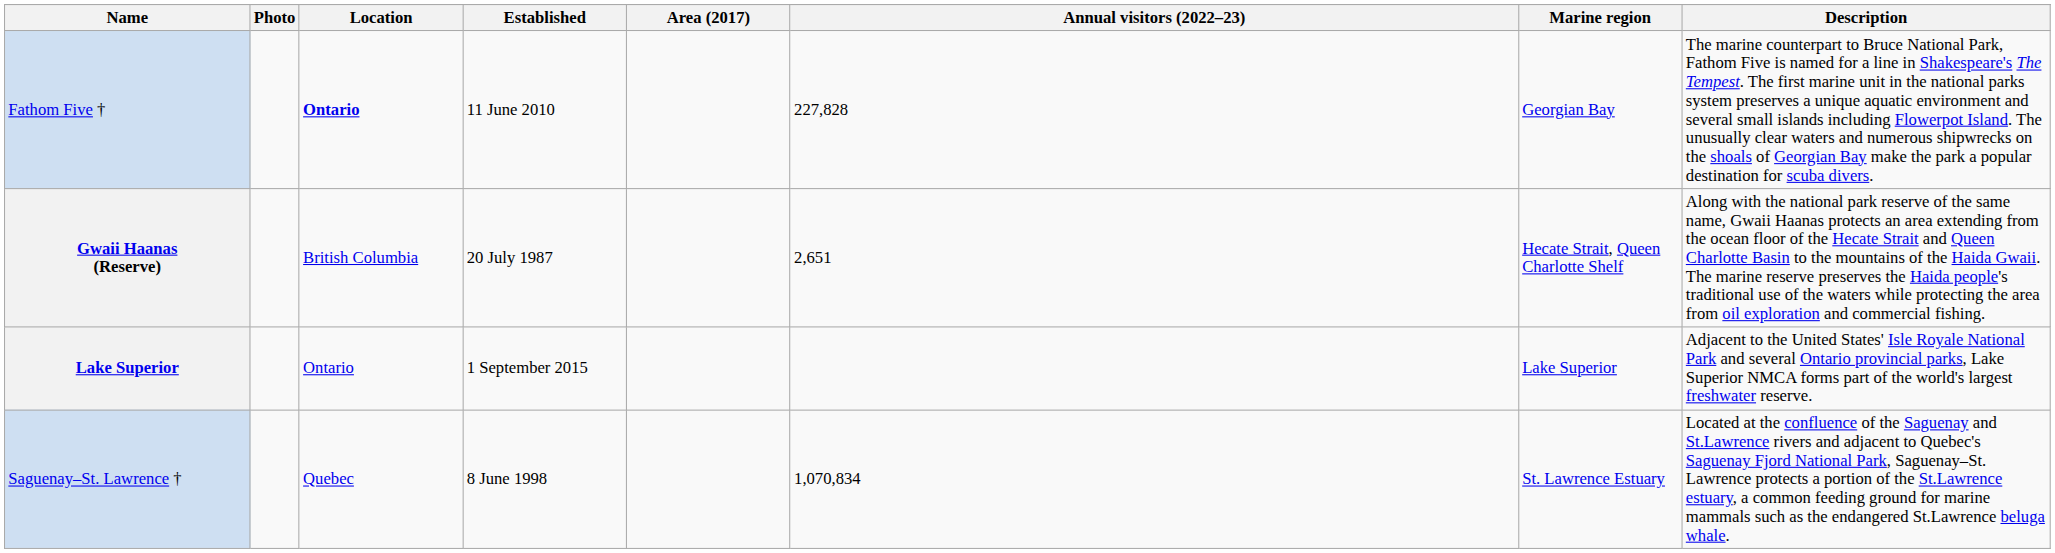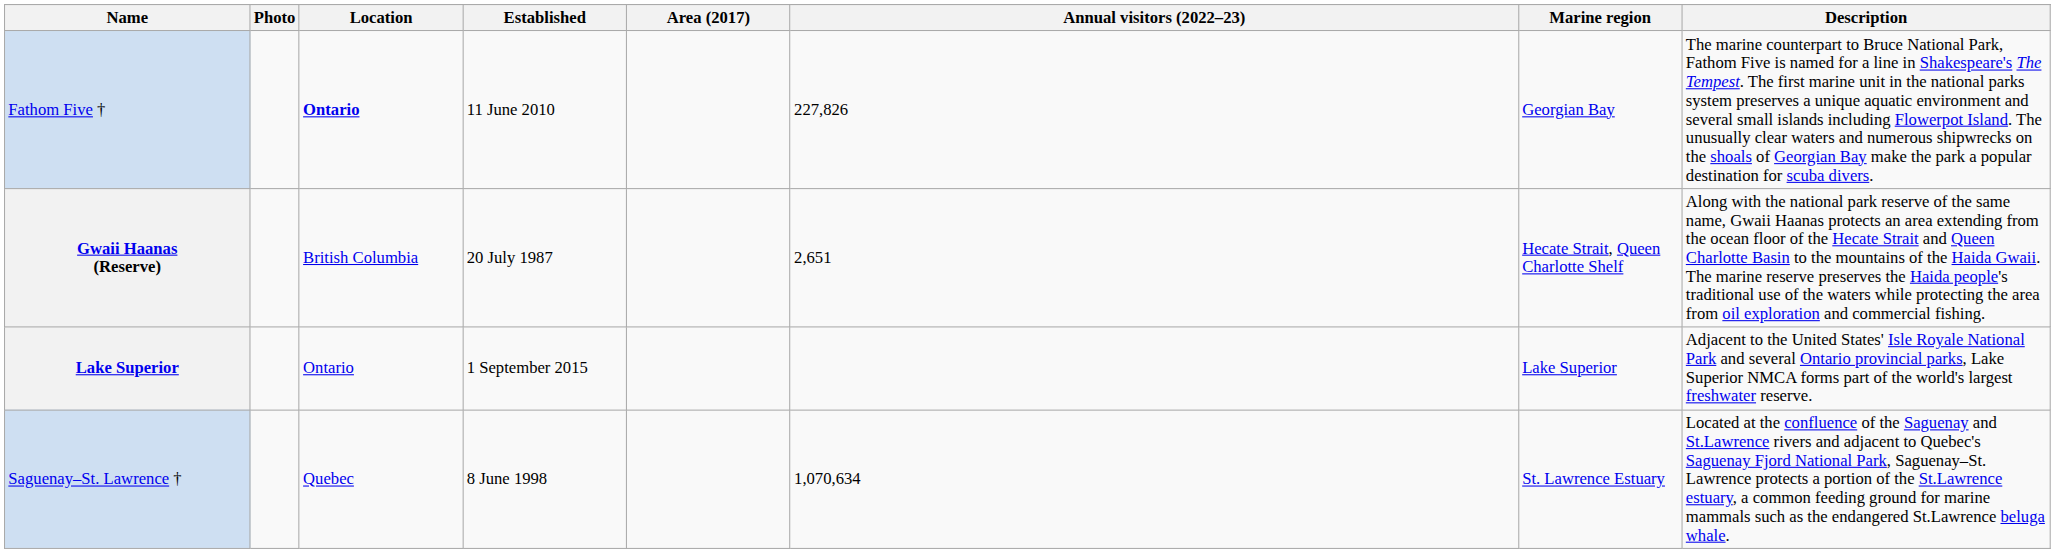Fathom Five † | Annual visitors (2022–23): 227,828 -> 227,826
Saguenay–St. Lawrence † | Annual visitors (2022–23): 1,070,834 -> 1,070,634
